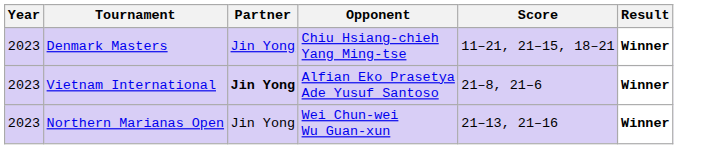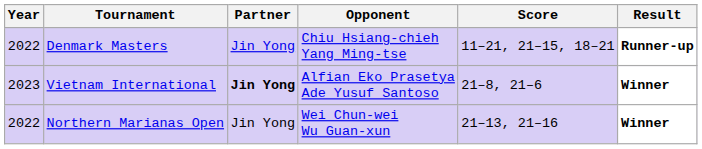Denmark Masters | Year: 2023 -> 2022
Denmark Masters | Result: Winner -> Runner-up
Northern Marianas Open | Year: 2023 -> 2022
